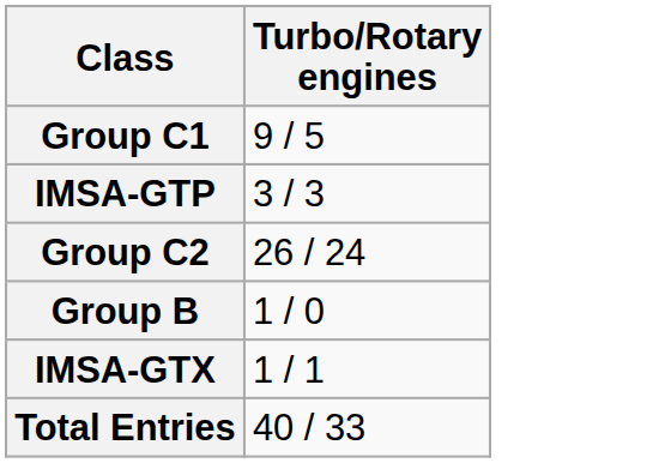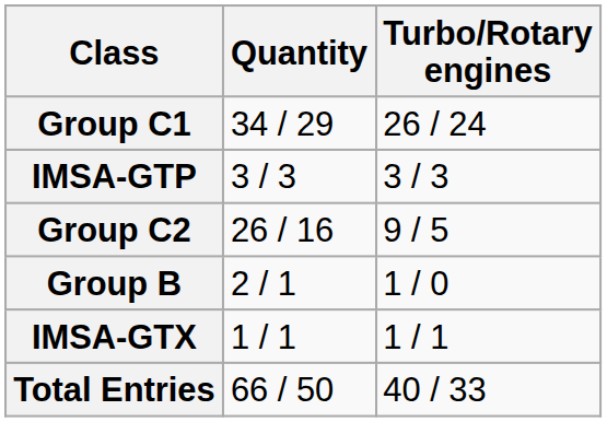+ column: Quantity | 34 / 29 | 3 / 3 | 26 / 16 | 2 / 1 | 1 / 1 | 66 / 50
Group C1 | Turbo/Rotary engines: 9 / 5 -> 26 / 24
Group C2 | Turbo/Rotary engines: 26 / 24 -> 9 / 5
